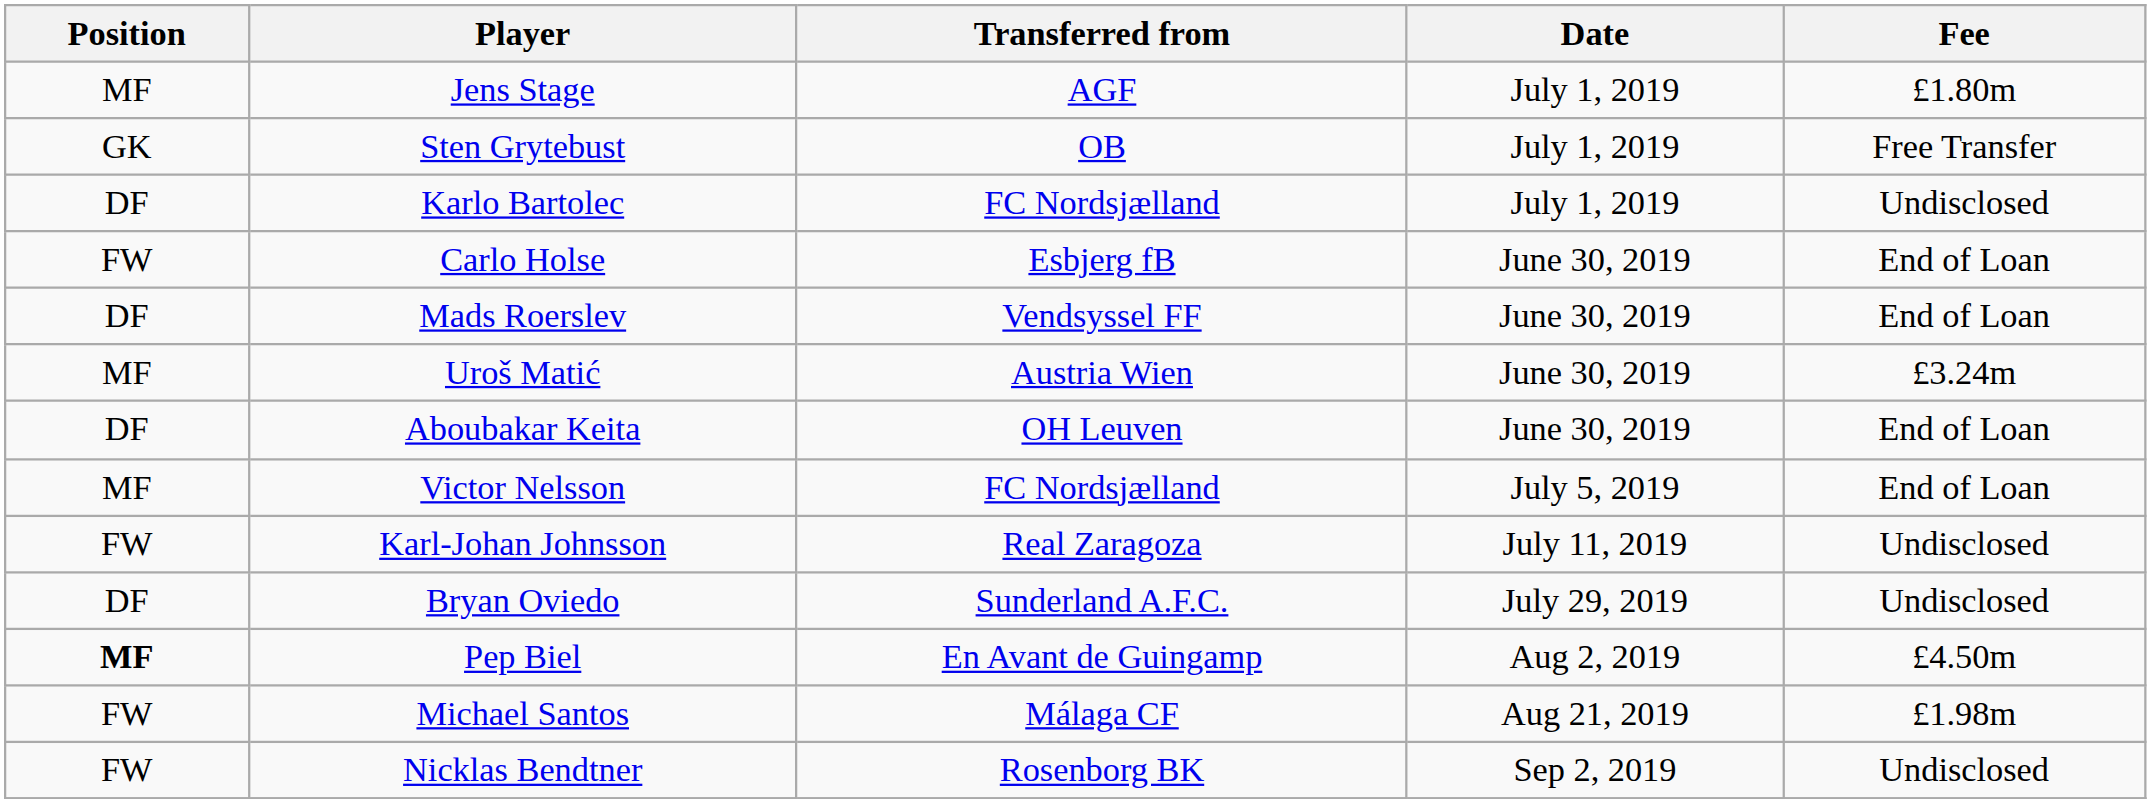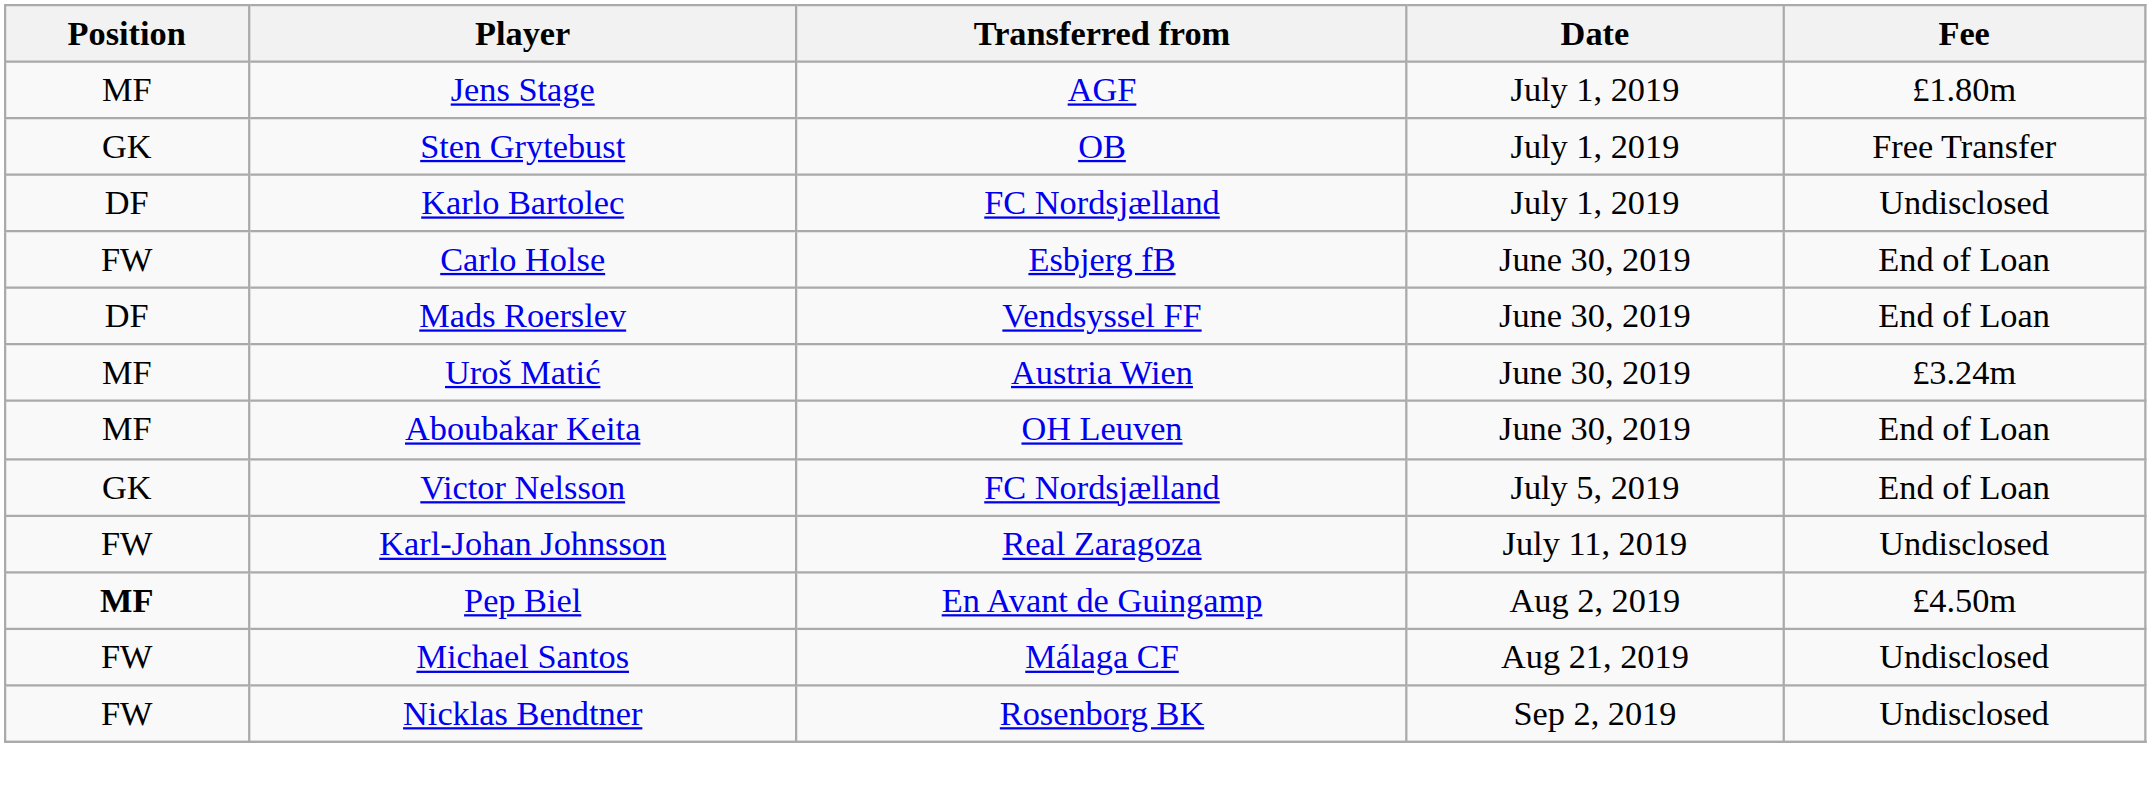Aboubakar Keita | Position: DF -> MF
Victor Nelsson | Position: MF -> GK
- row: DF | Bryan Oviedo | Sunderland A.F.C. | July 29, 2019 | Undisclosed
Michael Santos | Fee: £1.98m -> Undisclosed
